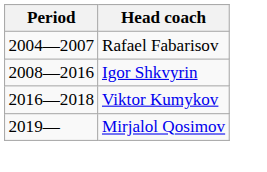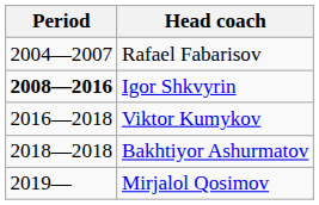Igor Shkvyrin | Period: normal -> bold
+ row: 2018—2018 | Bakhtiyor Ashurmatov
